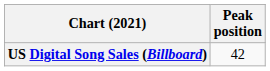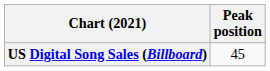US Digital Song Sales (Billboard) | Peak position: 42 -> 45
